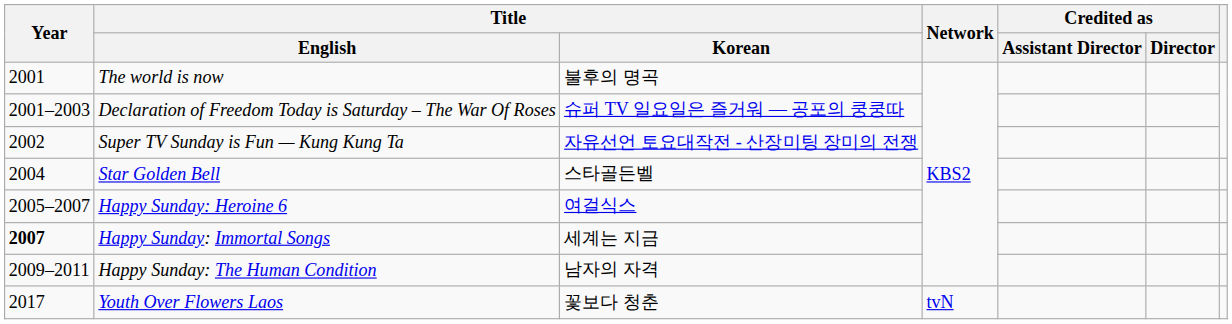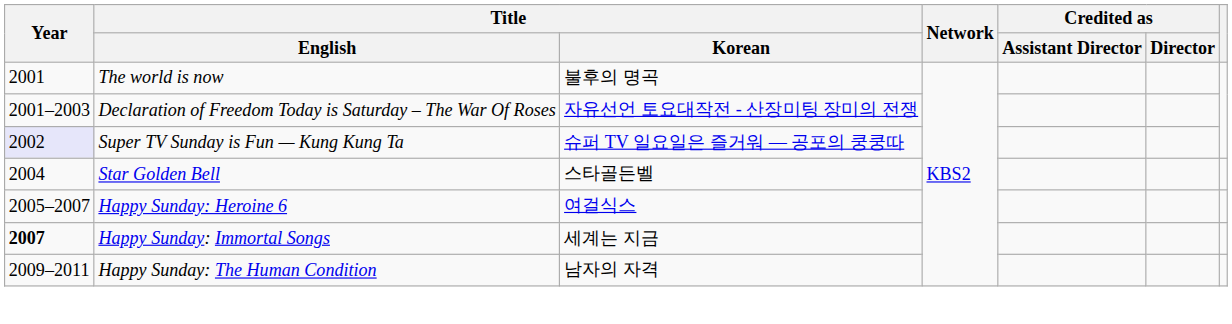Declaration of Freedom Today is Saturday – The War Of Roses | Title / Korean: 슈퍼 TV 일요일은 즐거워 — 공포의 쿵쿵따 -> 자유선언 토요대작전 - 산장미팅 장미의 전쟁
Super TV Sunday is Fun — Kung Kung Ta | Year: no background -> lavender background
Super TV Sunday is Fun — Kung Kung Ta | Title / Korean: 자유선언 토요대작전 - 산장미팅 장미의 전쟁 -> 슈퍼 TV 일요일은 즐거워 — 공포의 쿵쿵따
- row: 2017 | Youth Over Flowers Laos | 꽃보다 청춘 | tvN
